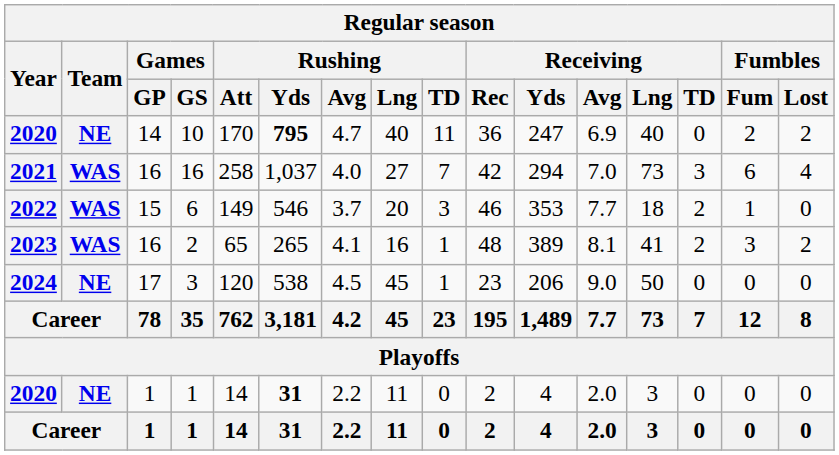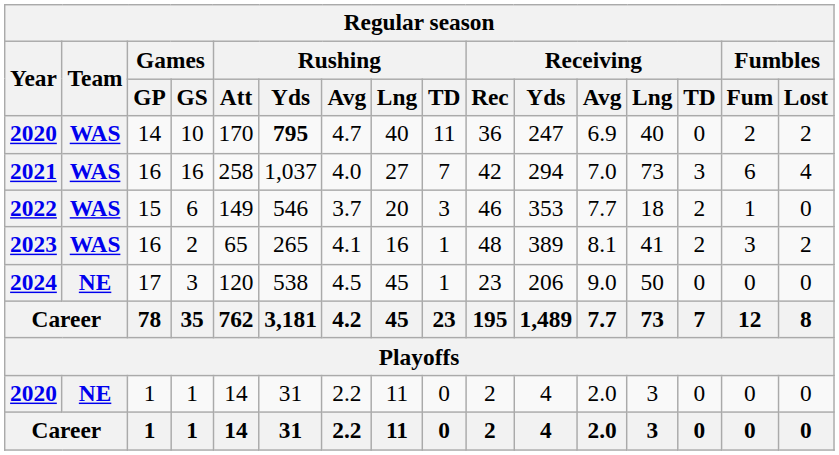10 | Team: NE -> WAS
2020 / 1 | Rushing / Yds: bold -> normal
